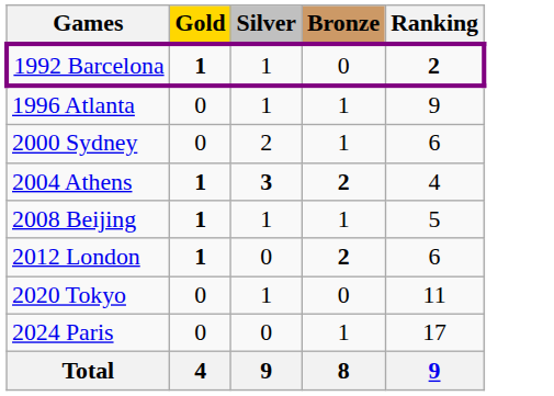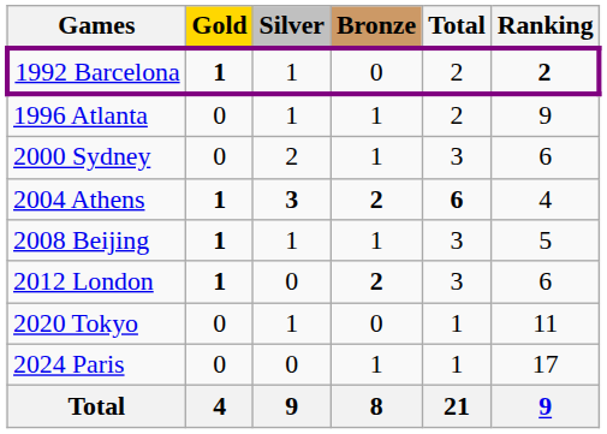+ column: Total | 2 | 2 | 3 | 6 | 3 | 3 | 1 | 1 | 21
